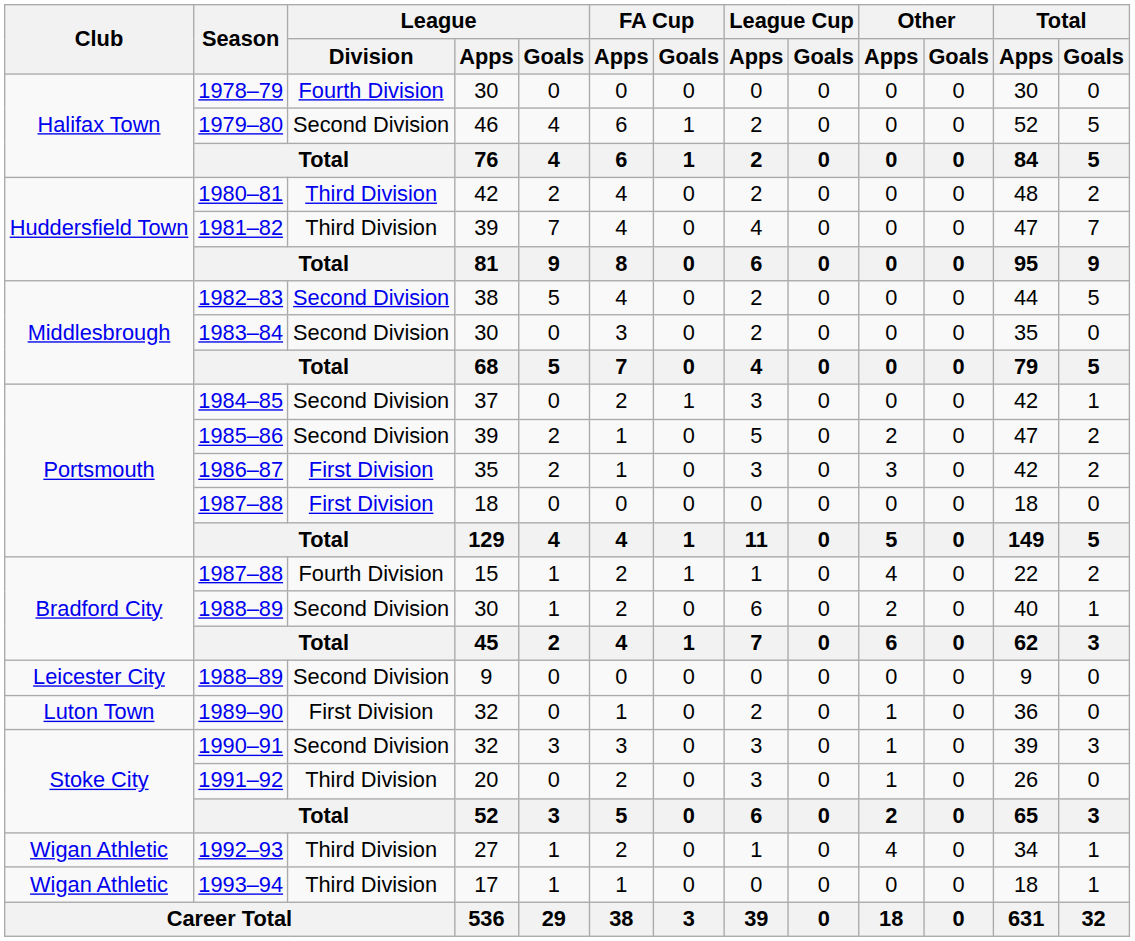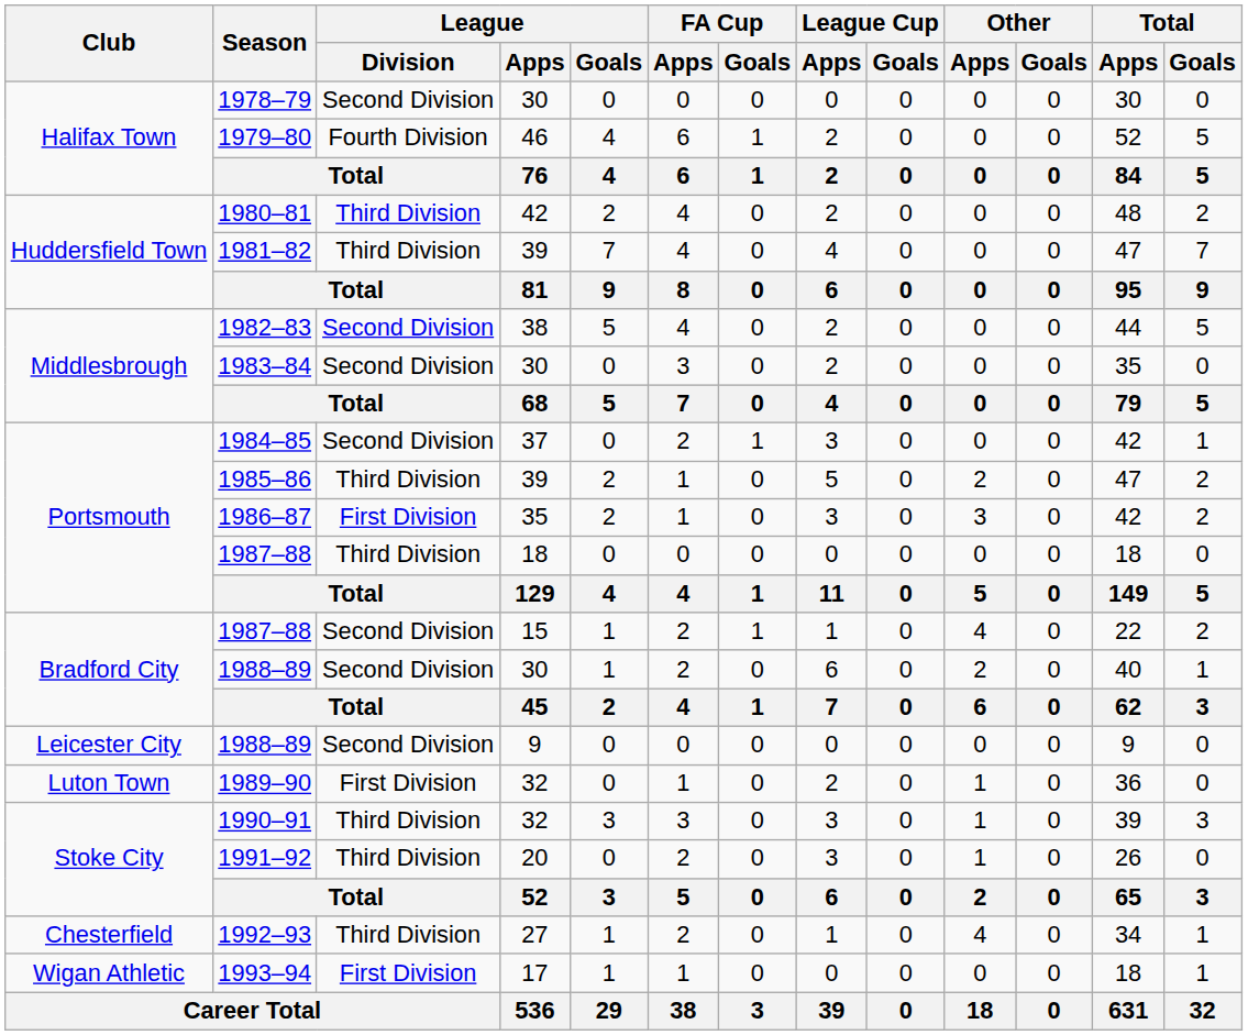1978–79 | League / Division: Fourth Division -> Second Division
1979–80 | League / Division: Second Division -> Fourth Division
1985–86 | League / Division: Second Division -> Third Division
1987–88 / 18 | League / Division: First Division -> Third Division
1987–88 / 15 | League / Division: Fourth Division -> Second Division
1990–91 | League / Division: Second Division -> Third Division
1992–93 | Club: Wigan Athletic -> Chesterfield
1993–94 | League / Division: Third Division -> First Division
